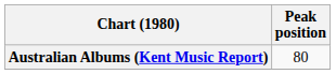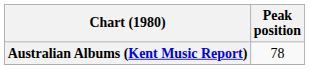Australian Albums (Kent Music Report) | Peak position: 80 -> 78
